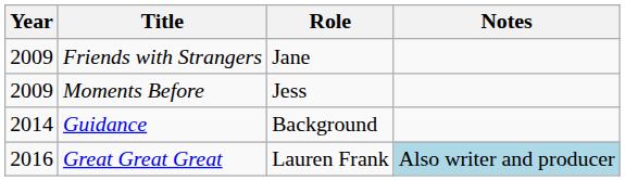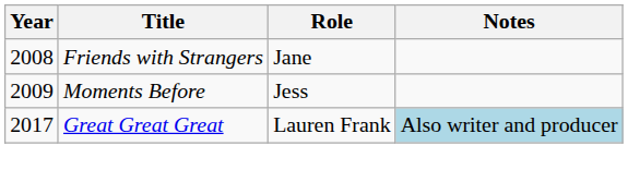Friends with Strangers | Year: 2009 -> 2008
- row: 2014 | Guidance | Background
Great Great Great | Year: 2016 -> 2017
